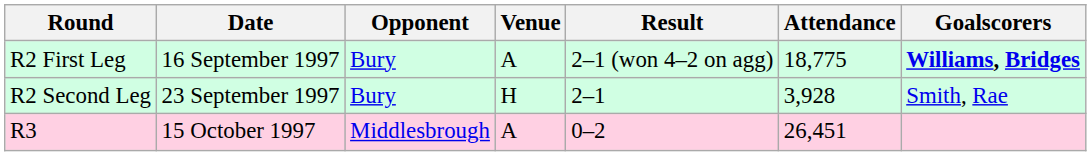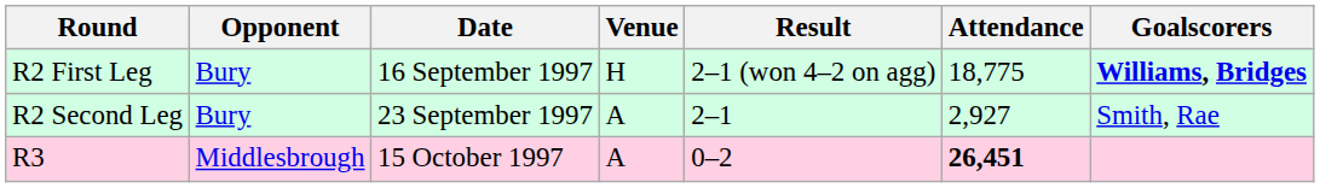columns swapped: Date <-> Opponent
R2 First Leg | Venue: A -> H
R2 Second Leg | Venue: H -> A
R2 Second Leg | Attendance: 3,928 -> 2,927
R3 | Attendance: normal -> bold
